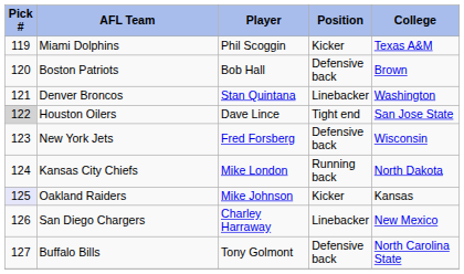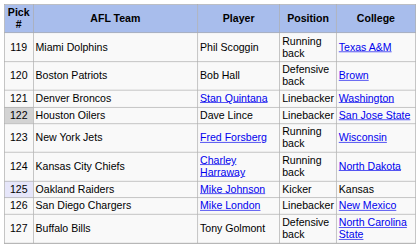Miami Dolphins | Position: Kicker -> Running back
Houston Oilers | Position: Tight end -> Linebacker
New York Jets | Position: Defensive back -> Running back
Kansas City Chiefs | Player: Mike London -> Charley Harraway
San Diego Chargers | Player: Charley Harraway -> Mike London
